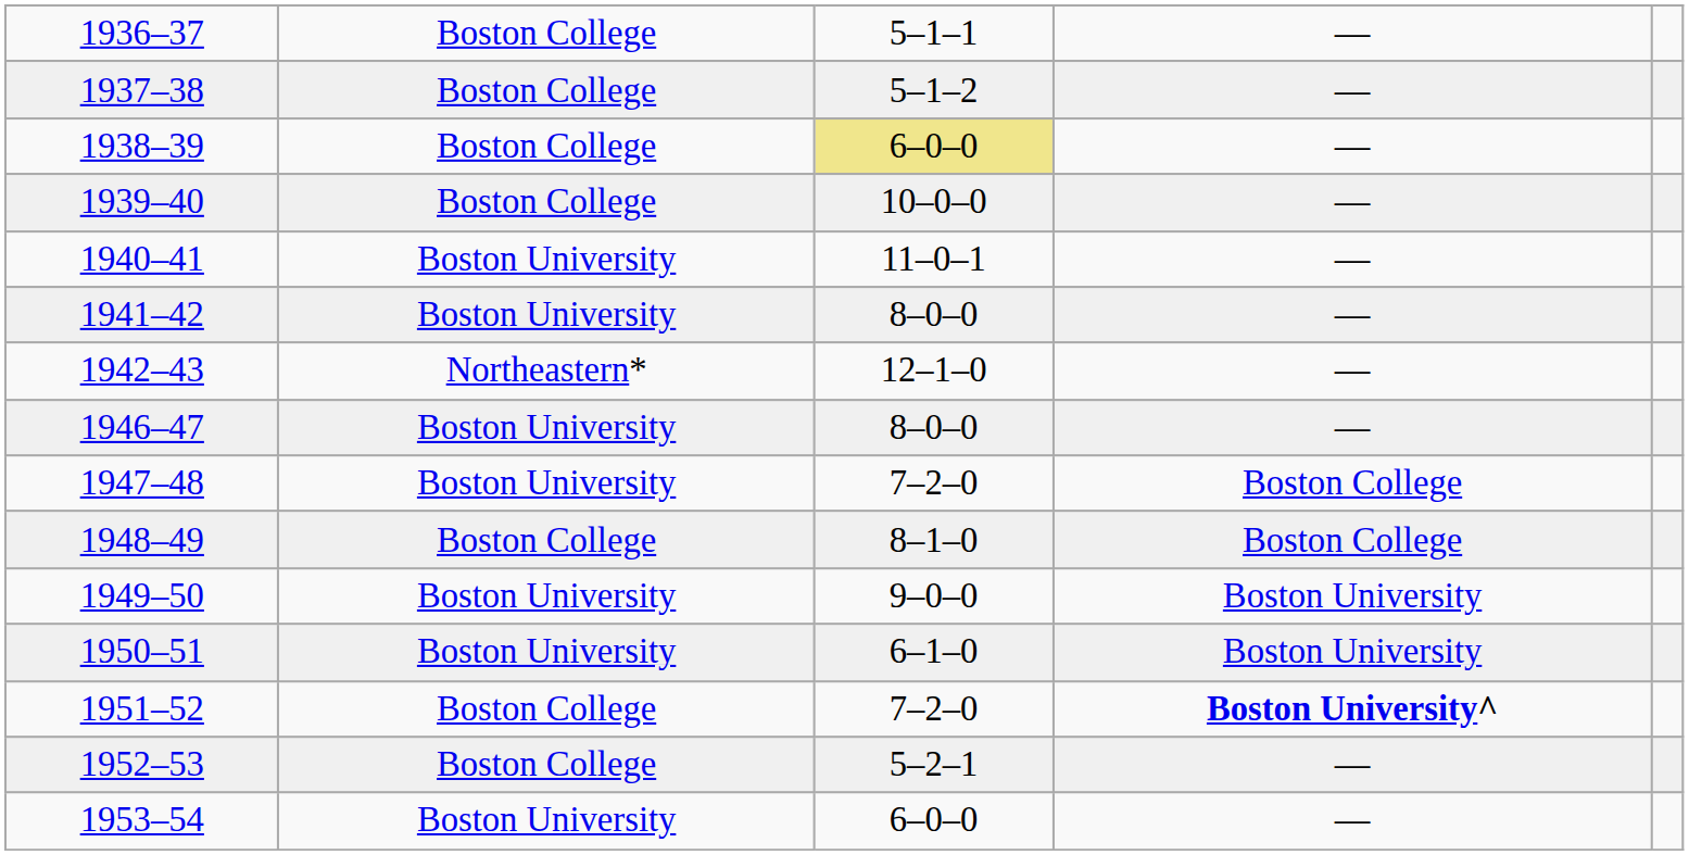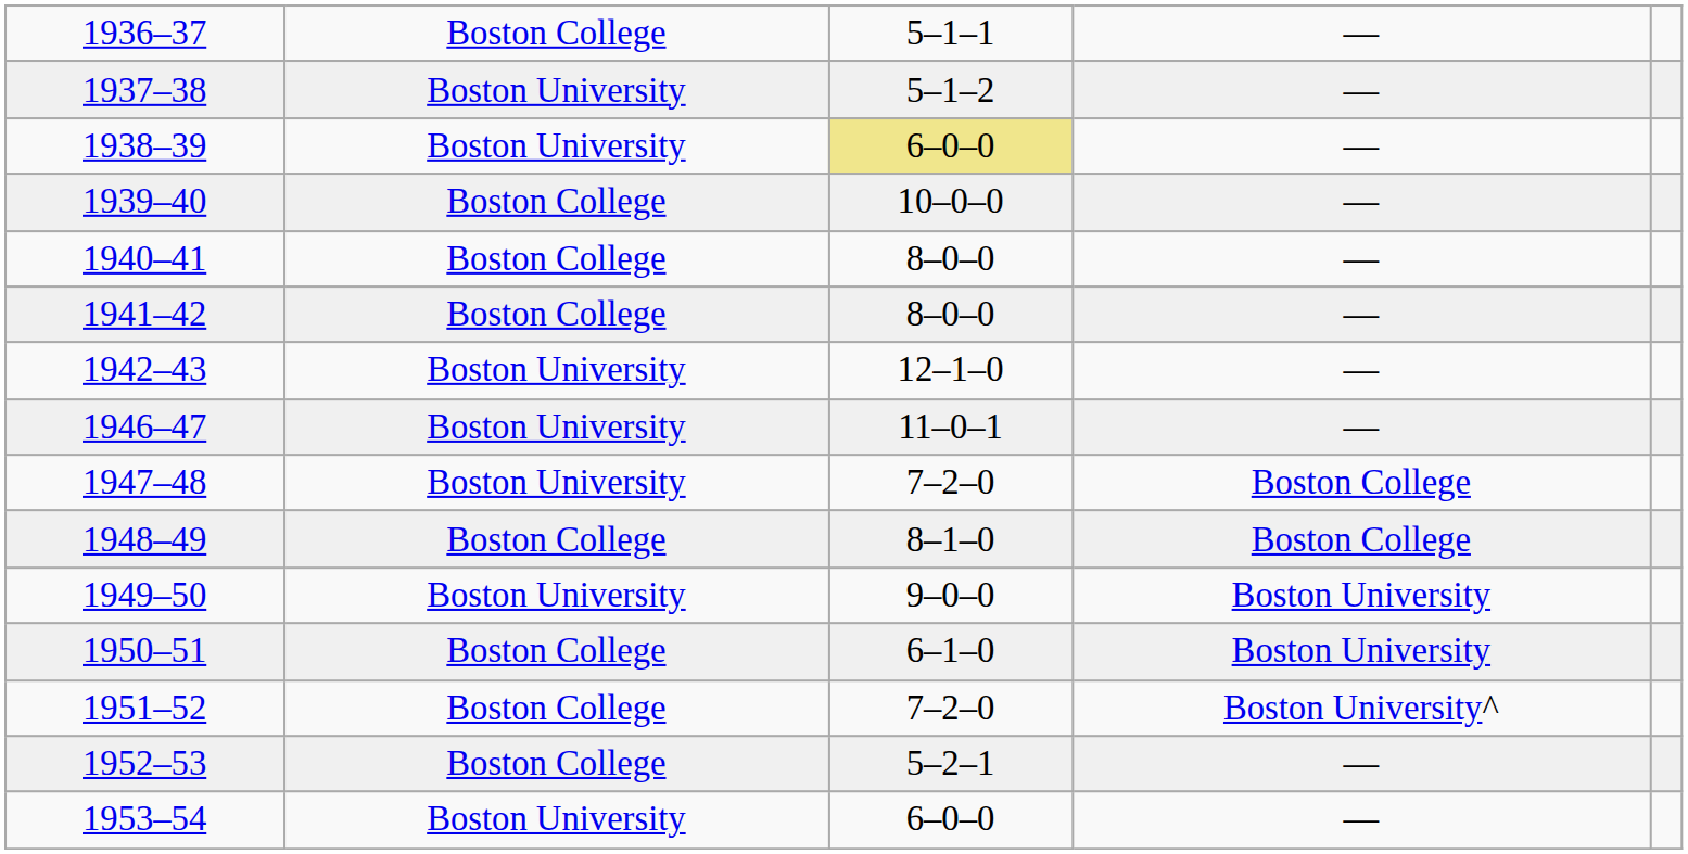1937–38 | column 2: Boston College -> Boston University
1938–39 | column 2: Boston College -> Boston University
1940–41 | column 2: Boston University -> Boston College
1940–41 | column 3: 11–0–1 -> 8–0–0
1941–42 | column 2: Boston University -> Boston College
1942–43 | column 2: Northeastern* -> Boston University
1946–47 | column 3: 8–0–0 -> 11–0–1
1950–51 | column 2: Boston University -> Boston College
1951–52 | column 4: bold -> normal
